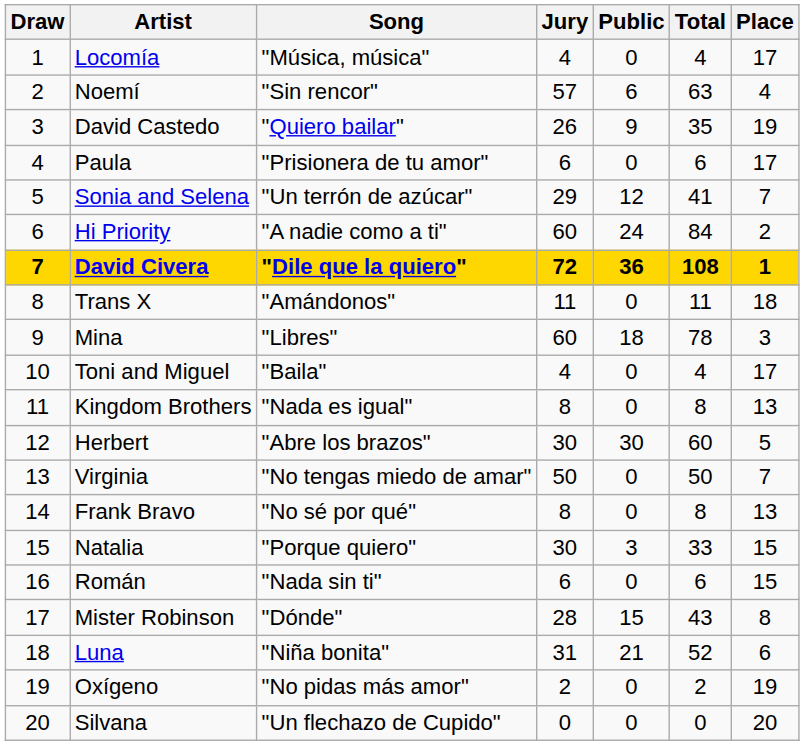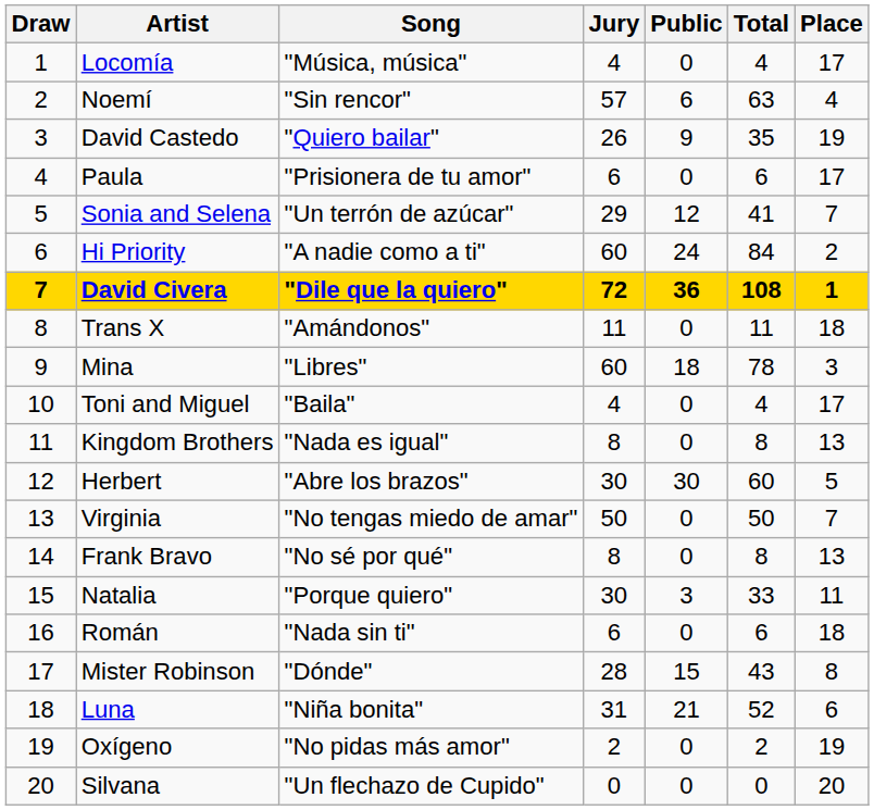Natalia | Place: 15 -> 11
Román | Place: 15 -> 18
